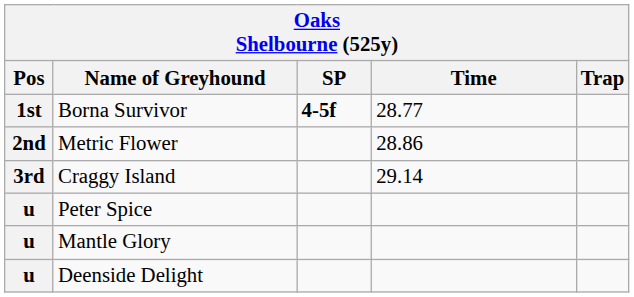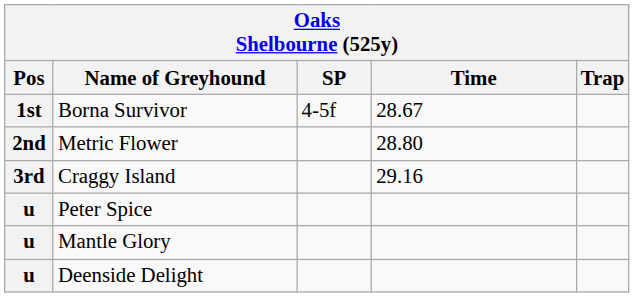Borna Survivor | SP: bold -> normal
Borna Survivor | Time: 28.77 -> 28.67
Metric Flower | Time: 28.86 -> 28.80
Craggy Island | Time: 29.14 -> 29.16
